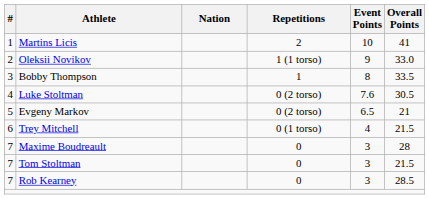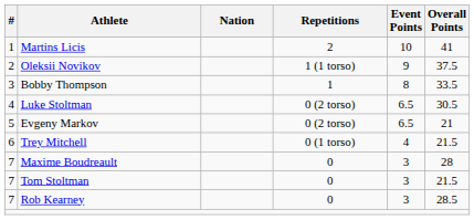Oleksii Novikov | Overall Points: 33.0 -> 37.5
Luke Stoltman | Event Points: 7.6 -> 6.5
